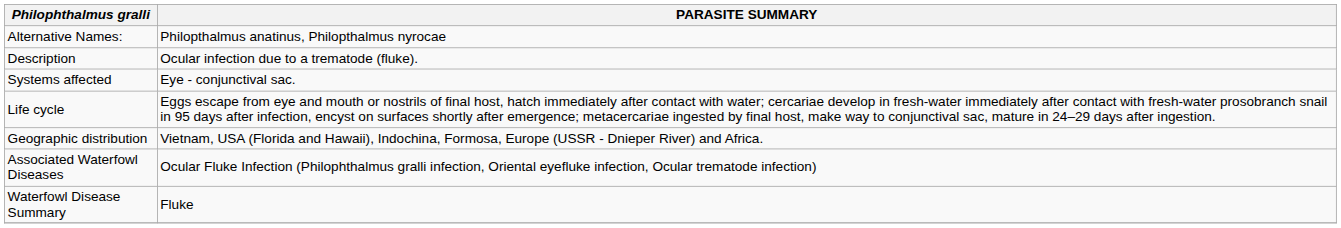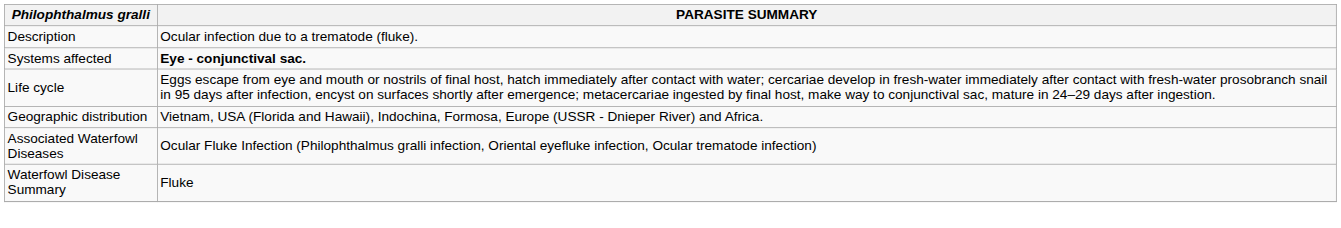- row: Alternative Names: | Philopthalmus anatinus, Philopthalmus nyrocae
Systems affected | PARASITE SUMMARY: normal -> bold
